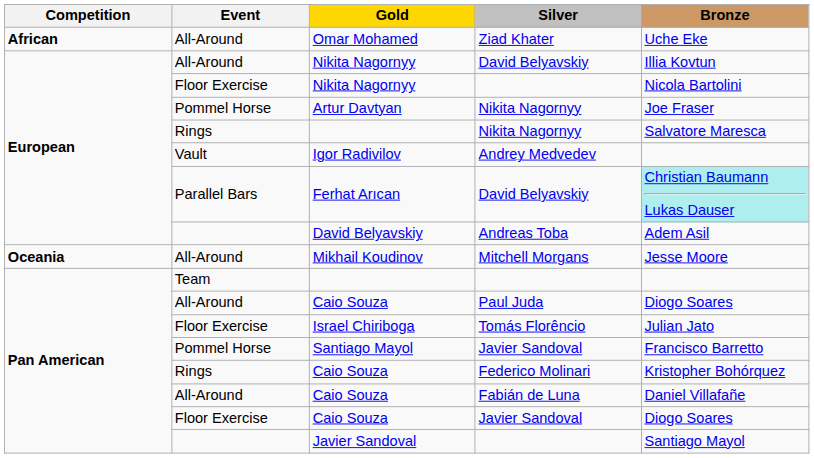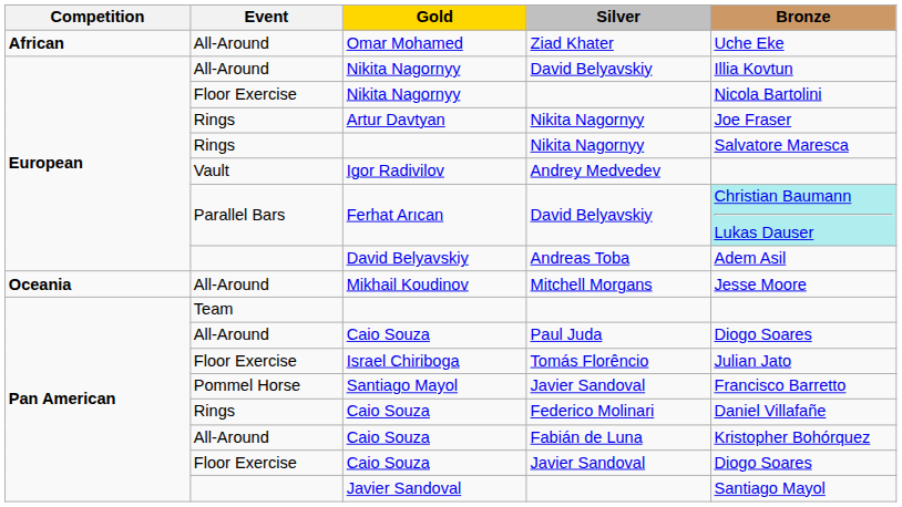Artur Davtyan | Event: Pommel Horse -> Rings
Caio Souza / Federico Molinari | Bronze: Kristopher Bohórquez -> Daniel Villafañe
Caio Souza / Fabián de Luna | Bronze: Daniel Villafañe -> Kristopher Bohórquez
